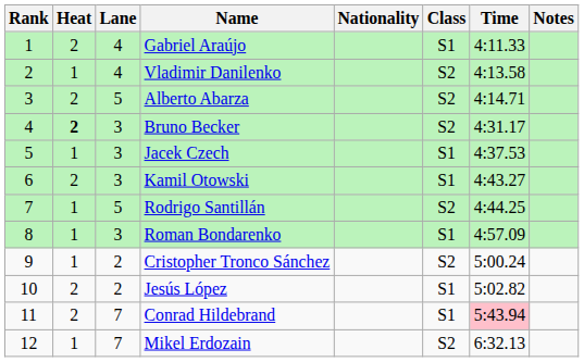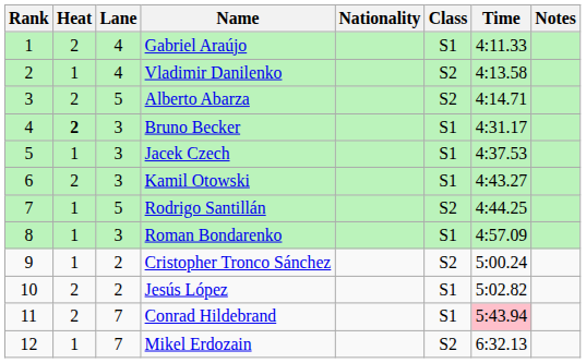Bruno Becker | Class: S2 -> S1
